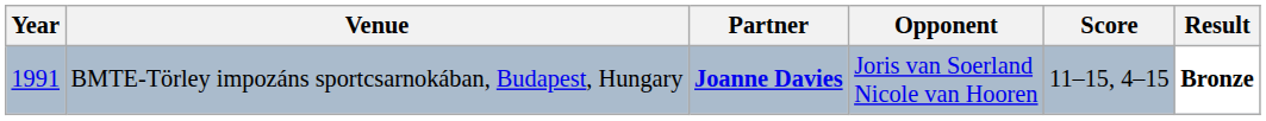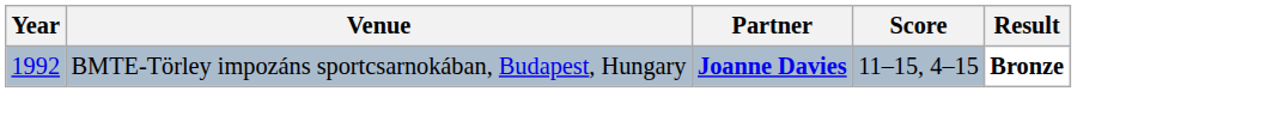- column: Opponent | Joris van Soerland Nicole van Hooren
BMTE-Törley impozáns sportcsarnokában, Budapest, Hungary | Year: 1991 -> 1992
